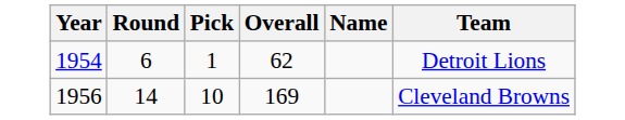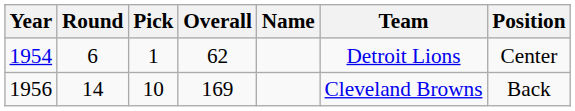+ column: Position | Center | Back
